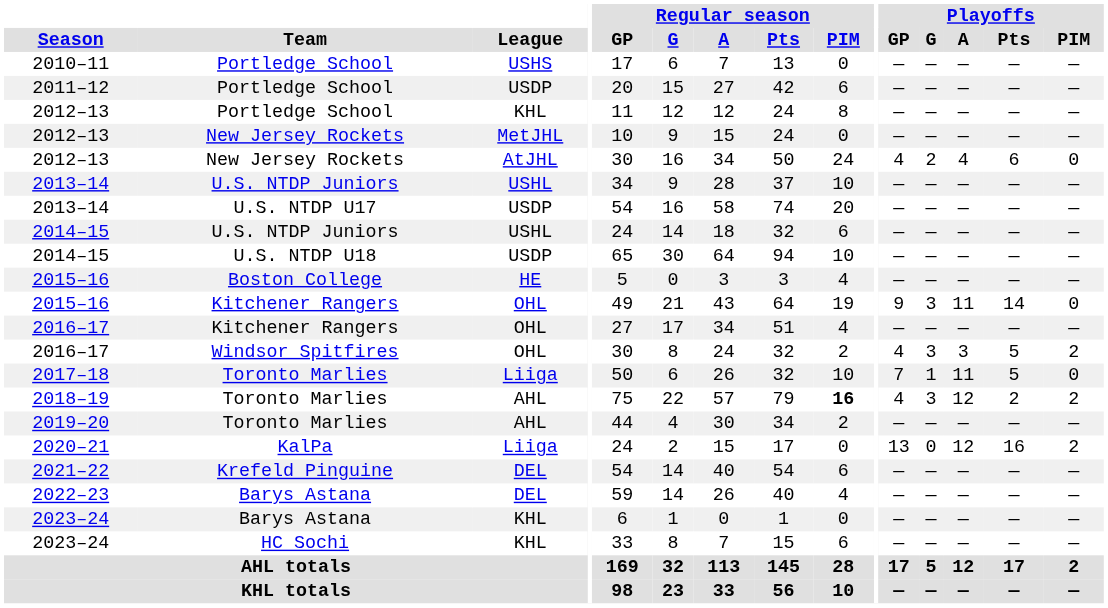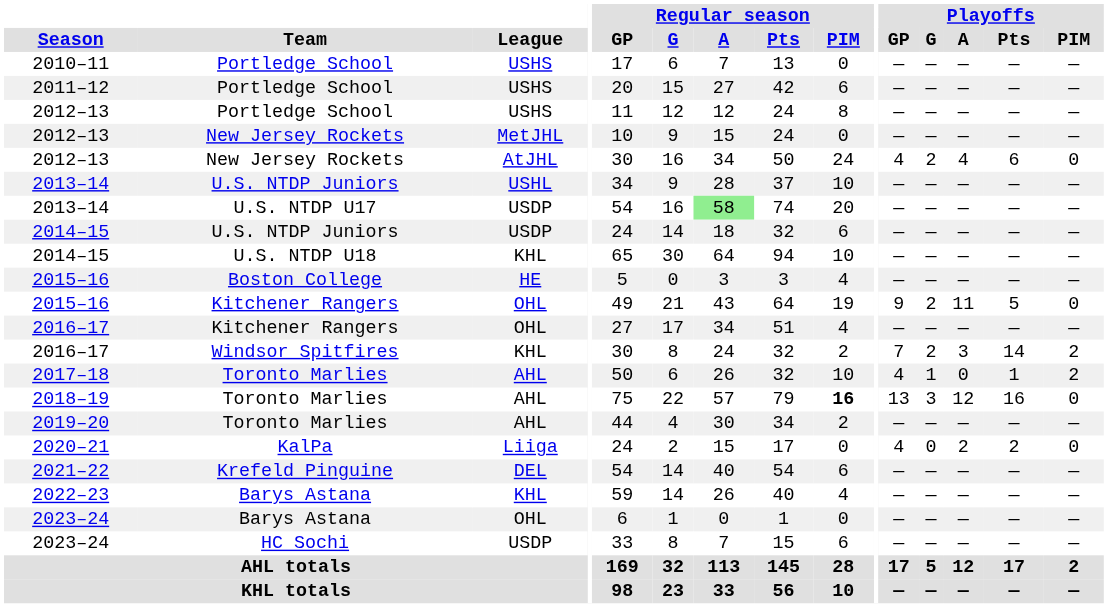2011–12 | League: USDP -> USHS
2012–13 / Portledge School | League: KHL -> USHS
2013–14 / U.S. NTDP U17 | Regular season / A: no background -> lightgreen background
2014–15 / U.S. NTDP Juniors | League: USHL -> USDP
2014–15 / U.S. NTDP U18 | League: USDP -> KHL
2015–16 / Kitchener Rangers | Playoffs / G: 3 -> 2
2015–16 / Kitchener Rangers | Playoffs / Pts: 14 -> 5
2016–17 / Windsor Spitfires | League: OHL -> KHL
2016–17 / Windsor Spitfires | Playoffs / GP: 4 -> 7
2016–17 / Windsor Spitfires | Playoffs / G: 3 -> 2
2016–17 / Windsor Spitfires | Playoffs / Pts: 5 -> 14
2017–18 | League: Liiga -> AHL
2017–18 | Playoffs / GP: 7 -> 4
2017–18 | Playoffs / A: 11 -> 0
2017–18 | Playoffs / Pts: 5 -> 1
2017–18 | Playoffs / PIM: 0 -> 2
2018–19 | Playoffs / GP: 4 -> 13
2018–19 | Playoffs / Pts: 2 -> 16
2018–19 | Playoffs / PIM: 2 -> 0
2020–21 | Playoffs / GP: 13 -> 4
2020–21 | Playoffs / A: 12 -> 2
2020–21 | Playoffs / Pts: 16 -> 2
2020–21 | Playoffs / PIM: 2 -> 0
2022–23 | League: DEL -> KHL
2023–24 / Barys Astana | League: KHL -> OHL
2023–24 / HC Sochi | League: KHL -> USDP
